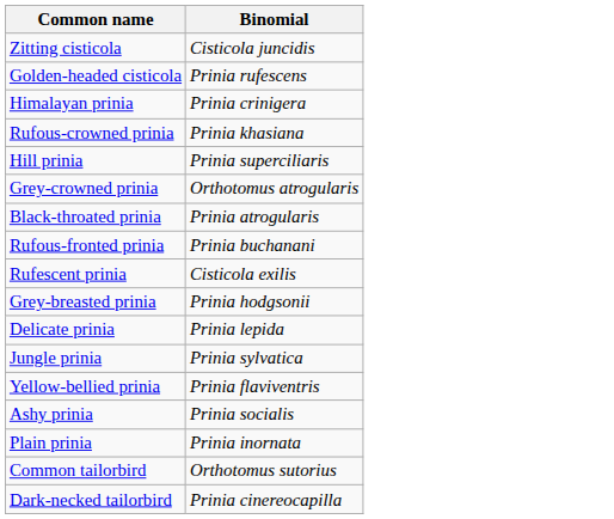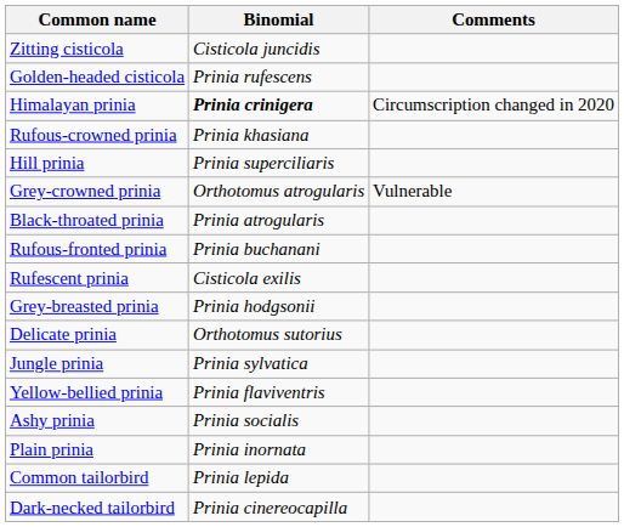+ column: Comments | Circumscription changed in 2020 | Vulnerable
Himalayan prinia | Binomial: normal -> bold
Delicate prinia | Binomial: Prinia lepida -> Orthotomus sutorius
Common tailorbird | Binomial: Orthotomus sutorius -> Prinia lepida
